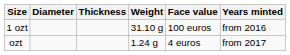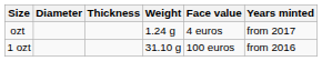rows swapped: ozt <-> 1 ozt
